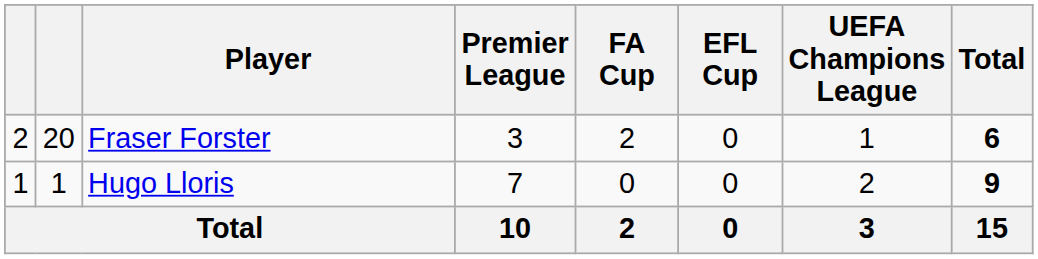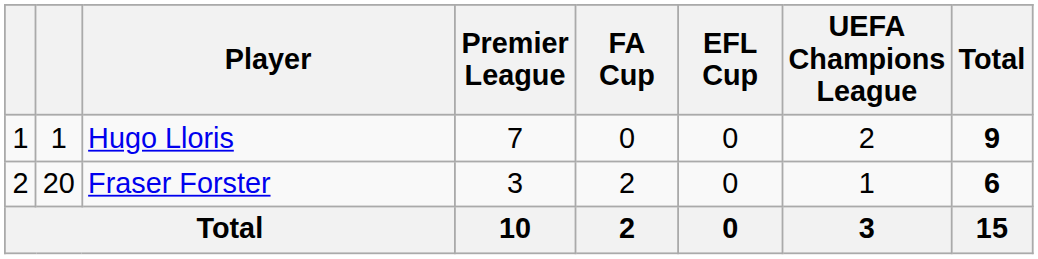rows swapped: Hugo Lloris <-> Fraser Forster
